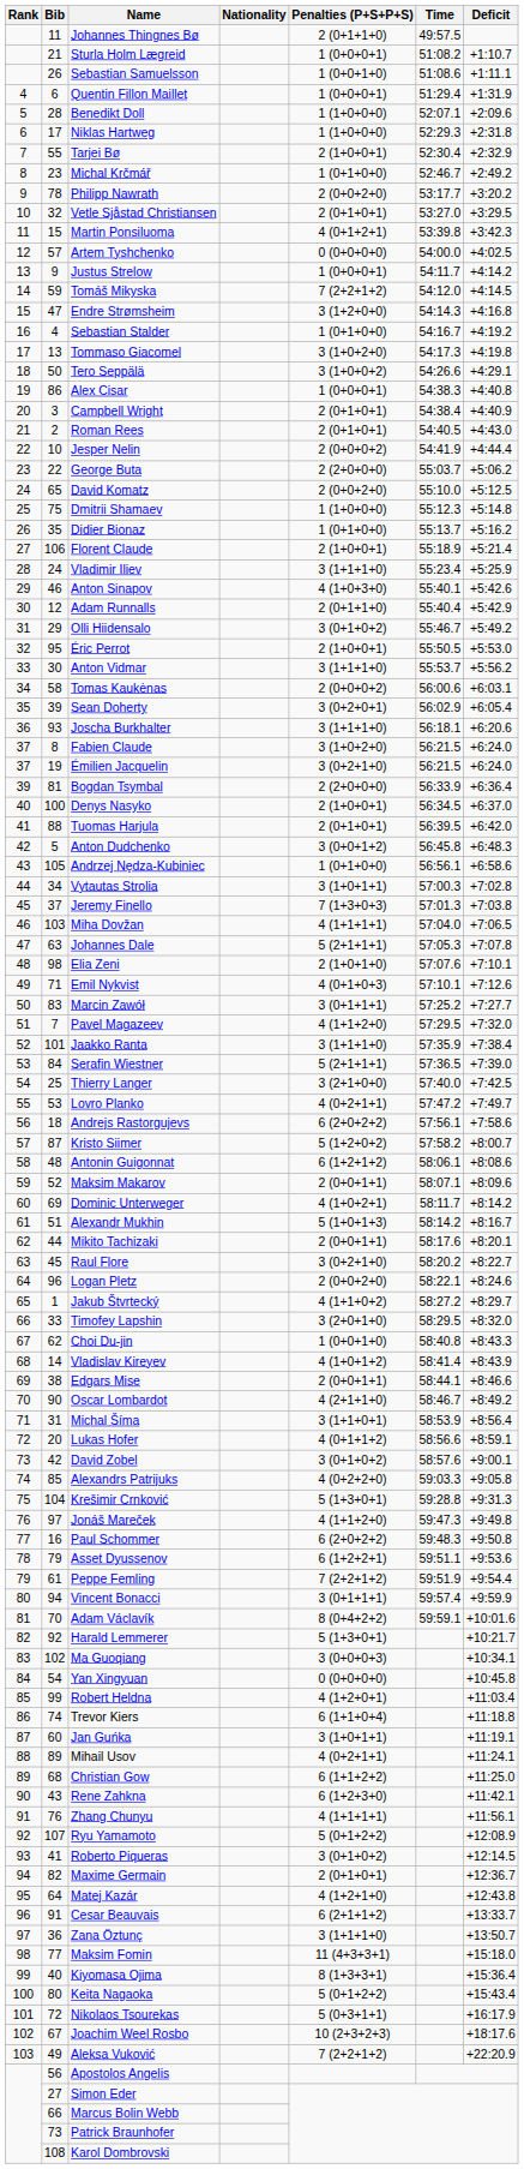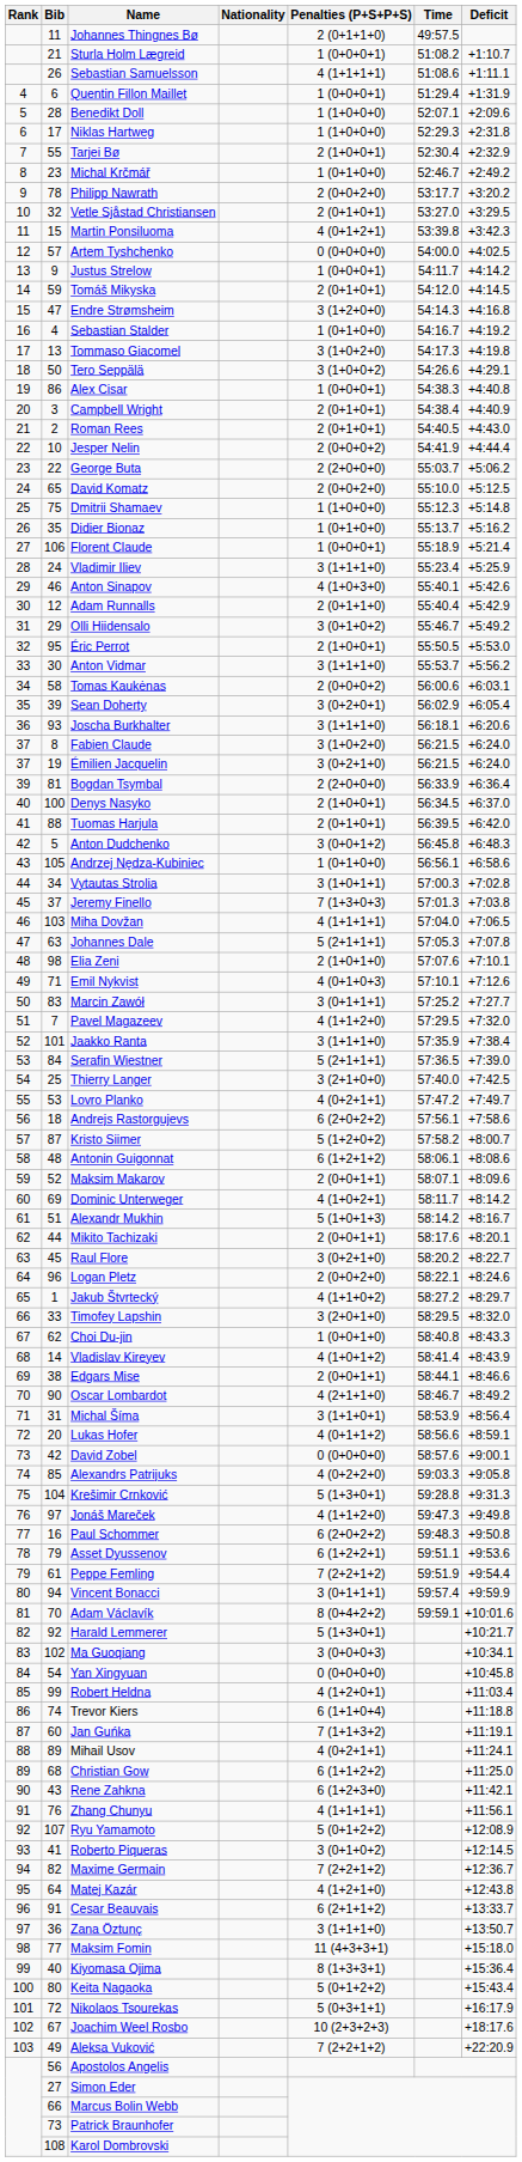Sebastian Samuelsson | Penalties (P+S+P+S): 1 (0+0+1+0) -> 4 (1+1+1+1)
Tomáš Mikyska | Penalties (P+S+P+S): 7 (2+2+1+2) -> 2 (0+1+0+1)
Florent Claude | Penalties (P+S+P+S): 2 (1+0+0+1) -> 1 (0+0+0+1)
David Zobel | Penalties (P+S+P+S): 3 (0+1+0+2) -> 0 (0+0+0+0)
Jan Guńka | Penalties (P+S+P+S): 3 (1+0+1+1) -> 7 (1+1+3+2)
Maxime Germain | Penalties (P+S+P+S): 2 (0+1+0+1) -> 7 (2+2+1+2)
